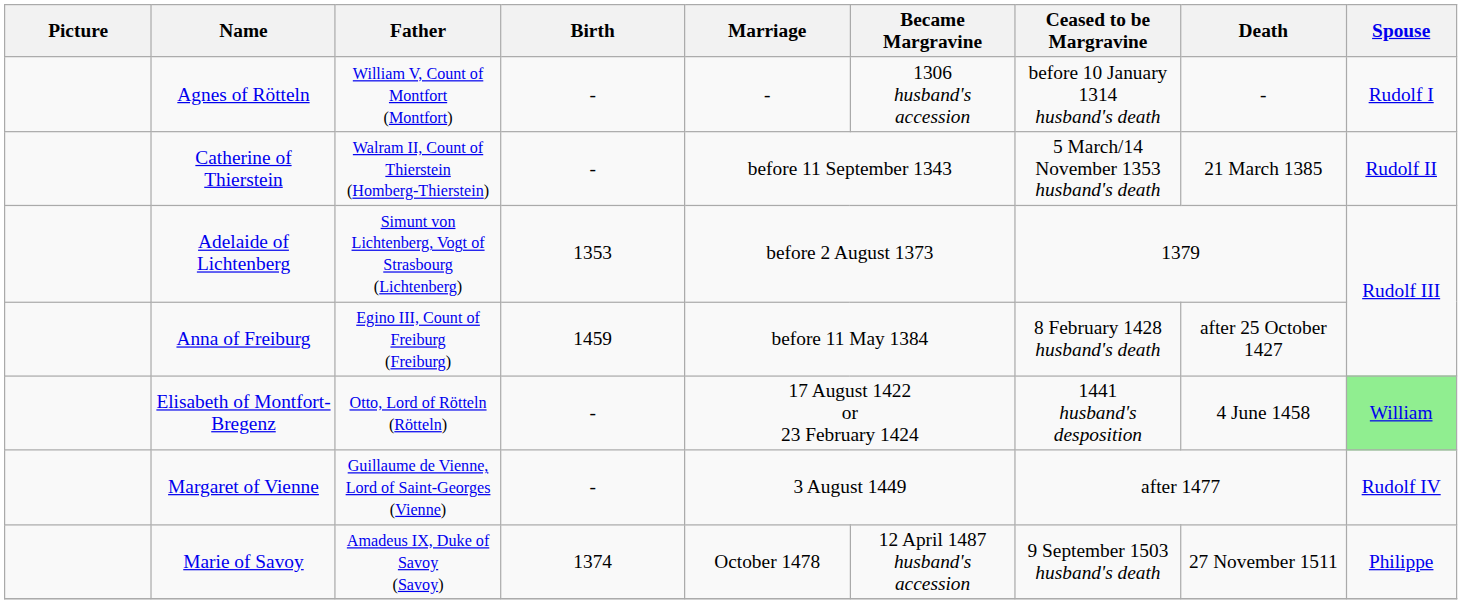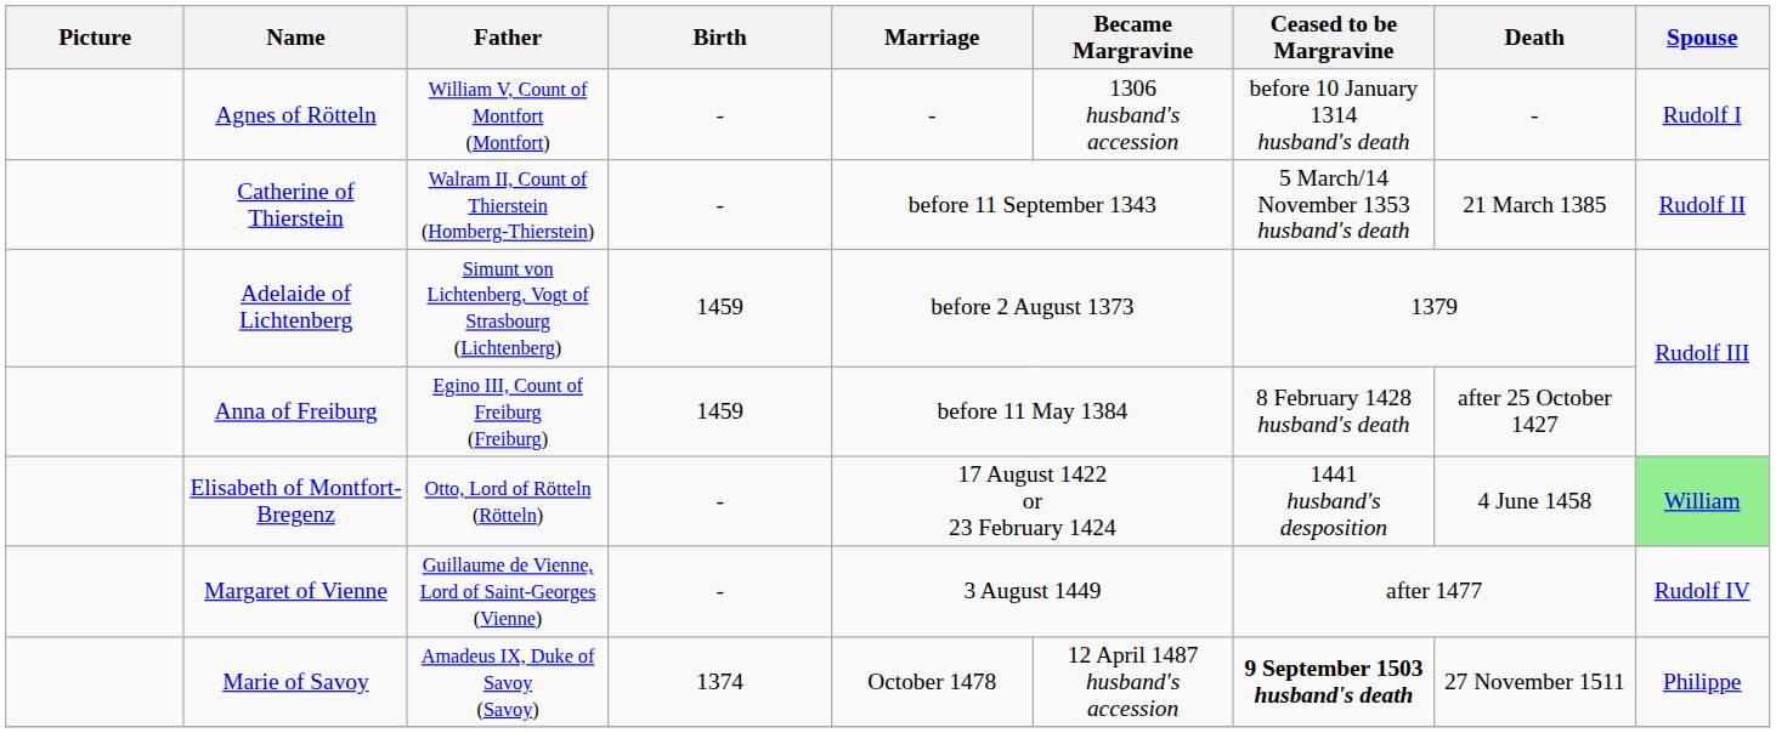Adelaide of Lichtenberg | Birth: 1353 -> 1459
Marie of Savoy | Ceased to be Margravine: normal -> bold
